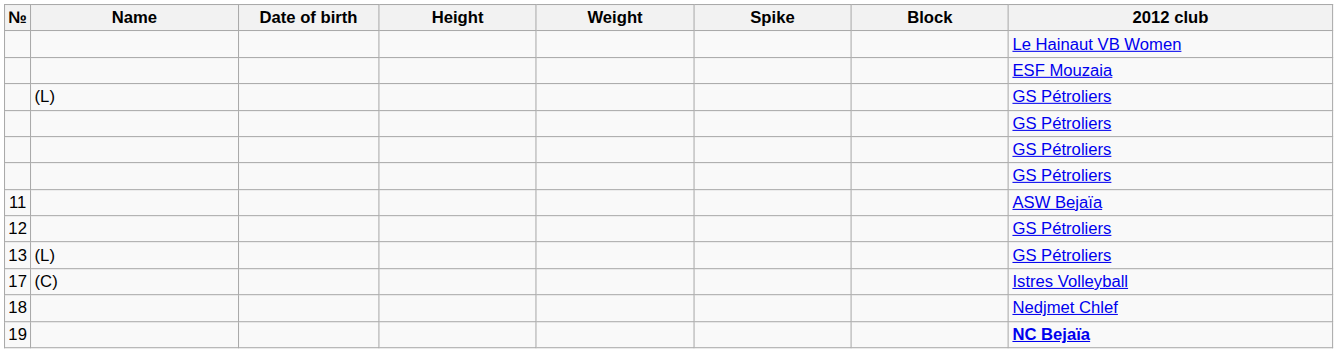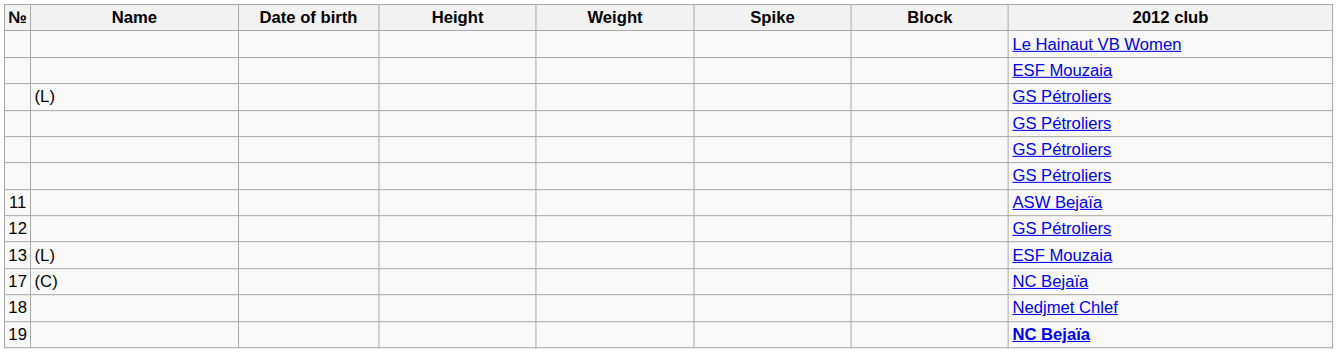13 | 2012 club: GS Pétroliers -> ESF Mouzaia
17 | 2012 club: Istres Volleyball -> NC Bejaïa
